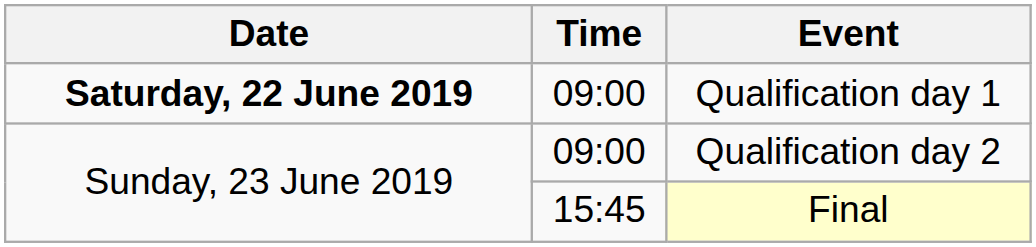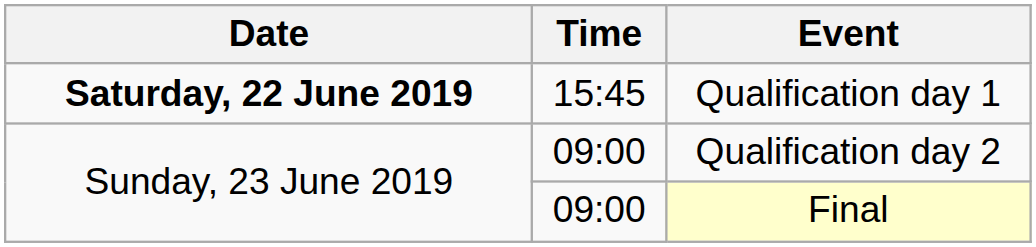Qualification day 1 | Time: 09:00 -> 15:45
Final | Time: 15:45 -> 09:00
